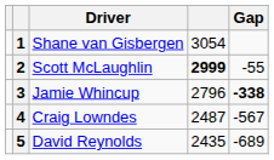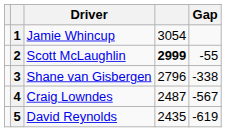1 | Driver: Shane van Gisbergen -> Jamie Whincup
3 | Driver: Jamie Whincup -> Shane van Gisbergen
3 | Gap: bold -> normal
5 | Gap: -689 -> -619
